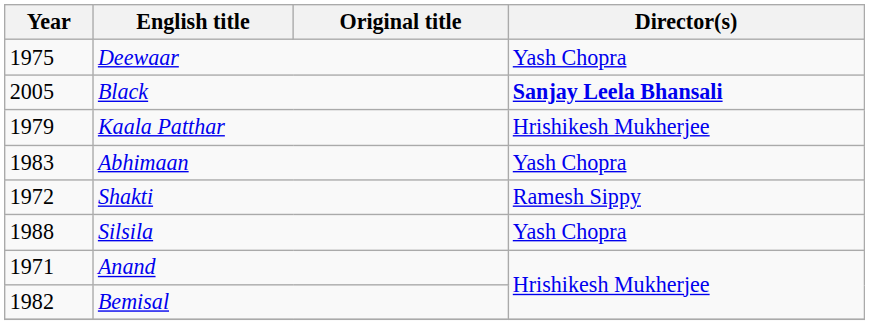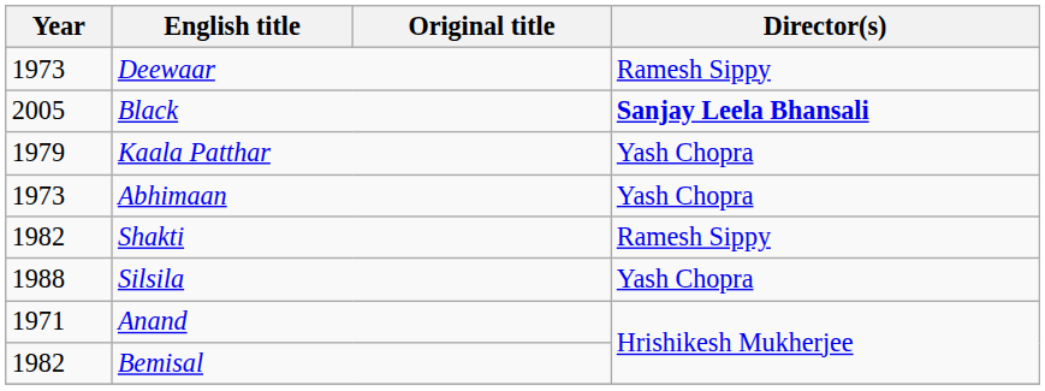Deewaar | Year: 1975 -> 1973
Deewaar | Director(s): Yash Chopra -> Ramesh Sippy
Kaala Patthar | Director(s): Hrishikesh Mukherjee -> Yash Chopra
Abhimaan | Year: 1983 -> 1973
Shakti | Year: 1972 -> 1982
